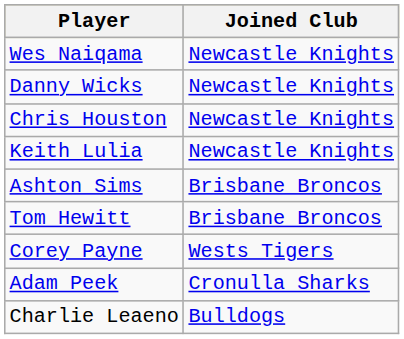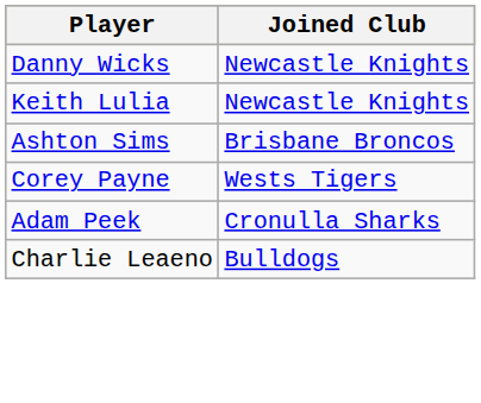- row: Wes Naiqama | Newcastle Knights
- row: Chris Houston | Newcastle Knights
- row: Tom Hewitt | Brisbane Broncos
